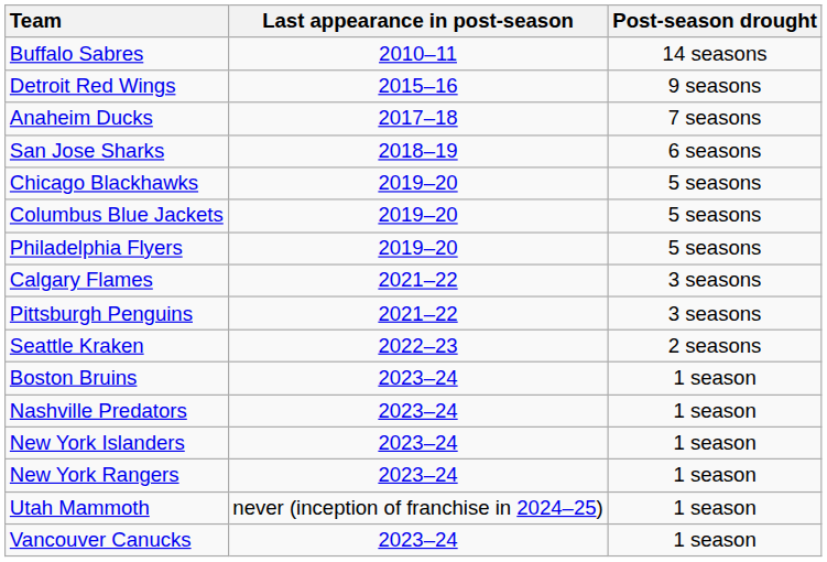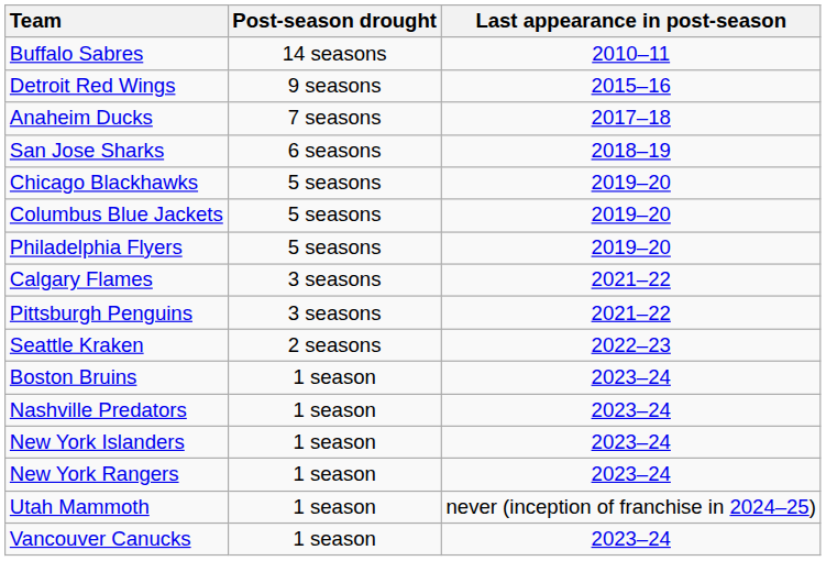columns swapped: Last appearance in post-season <-> Post-season drought
